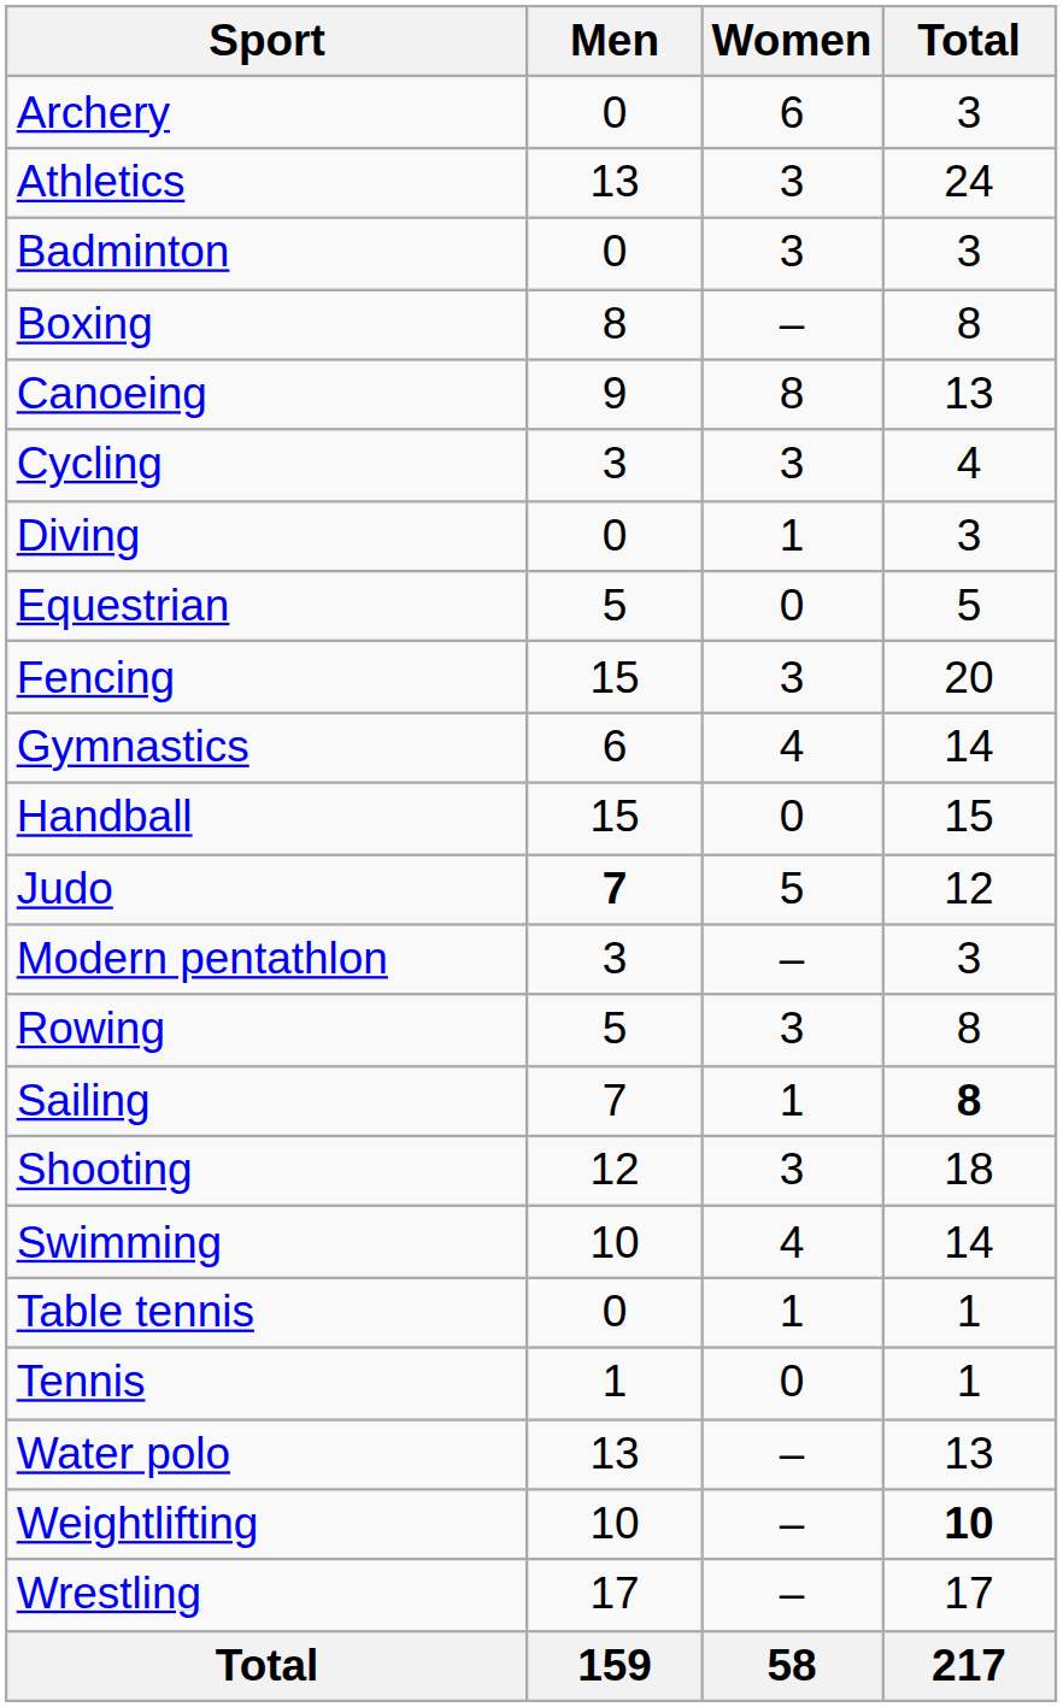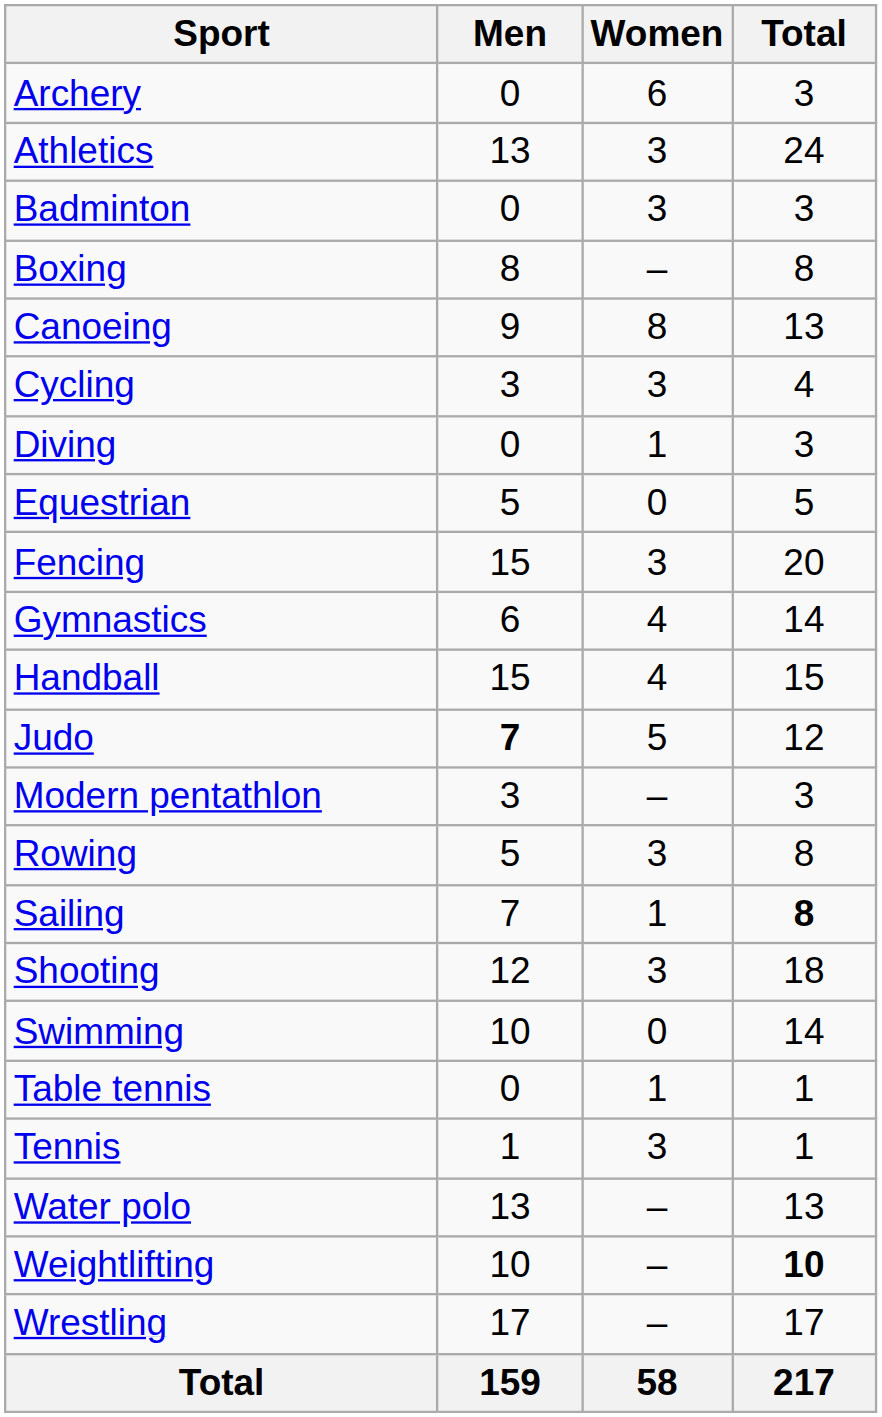Handball | Women: 0 -> 4
Swimming | Women: 4 -> 0
Tennis | Women: 0 -> 3
